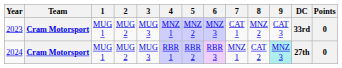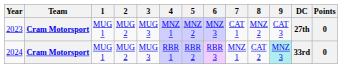2023 | DC: 33rd -> 27th
2024 | DC: 27th -> 33rd
